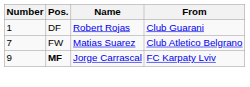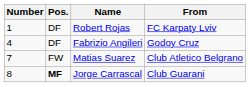Robert Rojas | From: Club Guarani -> FC Karpaty Lviv
+ row: 4 | DF | Fabrizio Angileri | Godoy Cruz
Jorge Carrascal | Number: 9 -> 8
Jorge Carrascal | From: FC Karpaty Lviv -> Club Guarani
